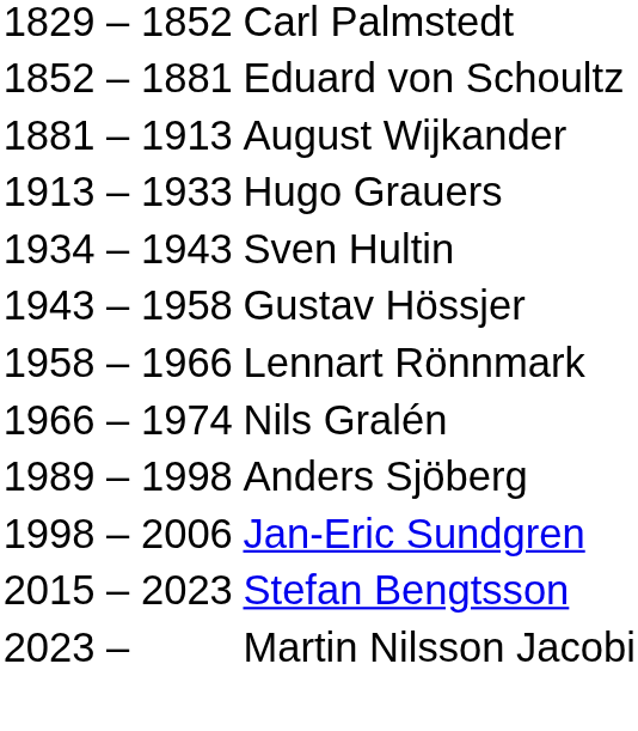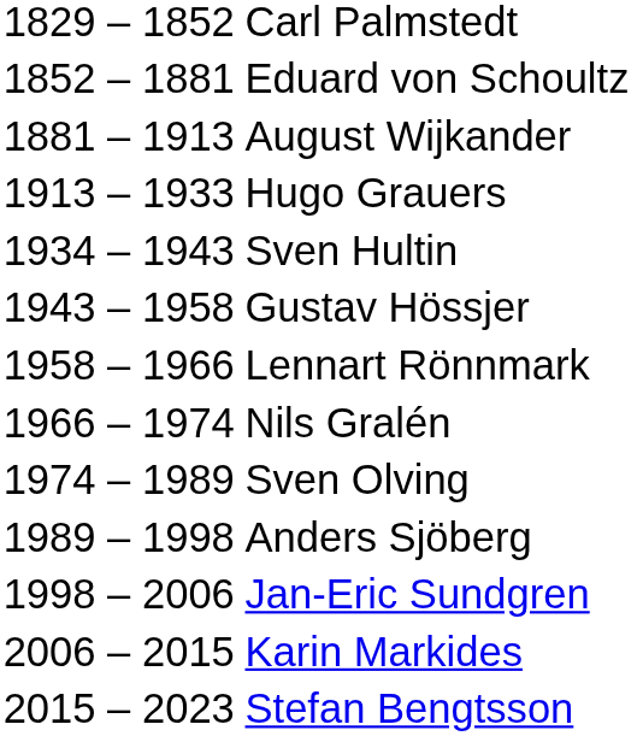+ row: 1974 – 1989 | Sven Olving
+ row: 2006 – 2015 | Karin Markides
- row: 2023 – | Martin Nilsson Jacobi
